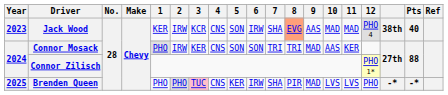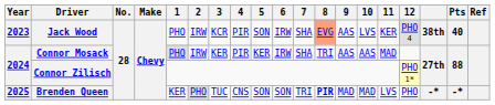Jack Wood | 1: KER -> PHO
Jack Wood | 4: CNS -> PIR
Jack Wood | 10: MAD -> LVS
Jack Wood | 11: MAD -> KER
Connor Mosack | 4: CNS -> PIR
Connor Mosack | 5: SON -> KER
Connor Mosack | 6: SON -> IRW
Connor Mosack | 7: TRI -> SHA
Connor Mosack | 9: MAD -> AAS
Connor Mosack | 11: KER -> MAD
Brenden Queen | 1: PHO -> KER
Brenden Queen | 3: pink background -> no background
Brenden Queen | 5: KER -> SON
Brenden Queen | 6: IRW -> SON
Brenden Queen | 7: SHA -> TRI
Brenden Queen | 8: normal -> bold
Brenden Queen | 10: LVS -> MAD
